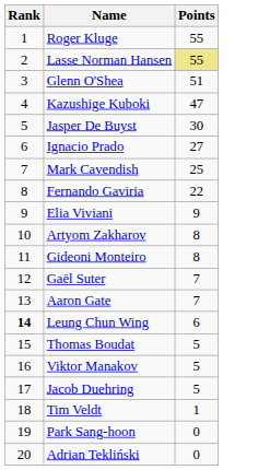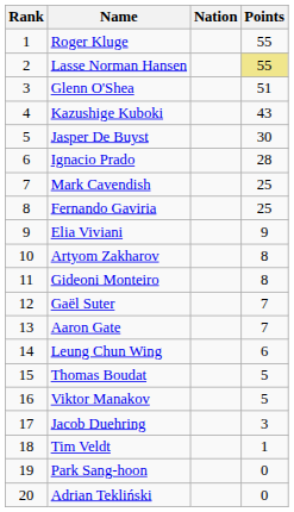+ column: Nation
Kazushige Kuboki | Points: 47 -> 43
Ignacio Prado | Points: 27 -> 28
Fernando Gaviria | Points: 22 -> 25
Leung Chun Wing | Rank: bold -> normal
Jacob Duehring | Points: 5 -> 3
